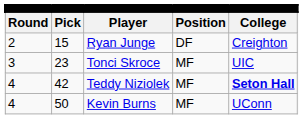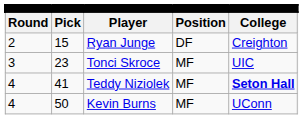Teddy Niziolek | column 2: 42 -> 41
